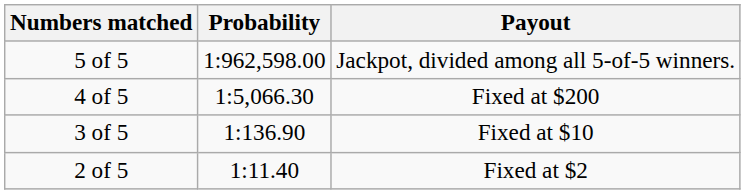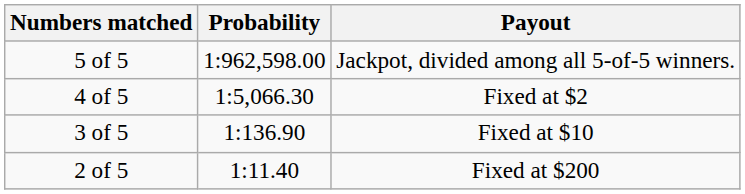4 of 5 | Payout: Fixed at $200 -> Fixed at $2
2 of 5 | Payout: Fixed at $2 -> Fixed at $200
